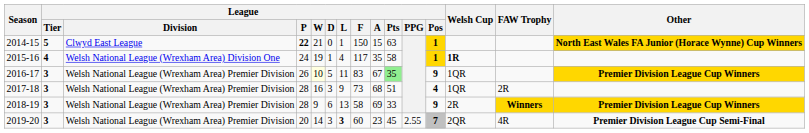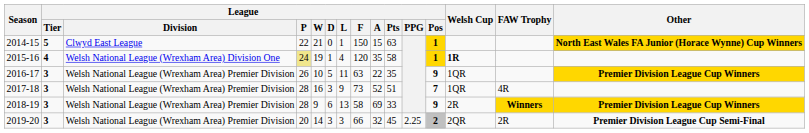2014-15 | League / P: bold -> normal
2015-16 | League / P: no background -> khaki background
2015-16 | League / F: 117 -> 120
2016-17 | League / W: lightyellow background -> no background
2016-17 | League / F: 83 -> 63
2016-17 | League / A: 67 -> 22
2016-17 | League / Pts: lightgreen background -> no background
2017-18 | League / A: 68 -> 52
2017-18 | League / Pos: 4 -> 7
2017-18 | FAW Trophy: 2R -> 4R
2019-20 | League / L: bold -> normal
2019-20 | League / F: 60 -> 66
2019-20 | League / A: 23 -> 32
2019-20 | League / PPG: 2.55 -> 2.25
2019-20 | League / Pos: 7 -> 2
2019-20 | FAW Trophy: 4R -> 2R
